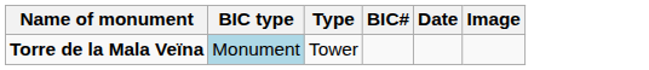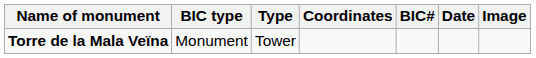+ column: Coordinates
Torre de la Mala Veïna | BIC type: lightblue background -> no background
